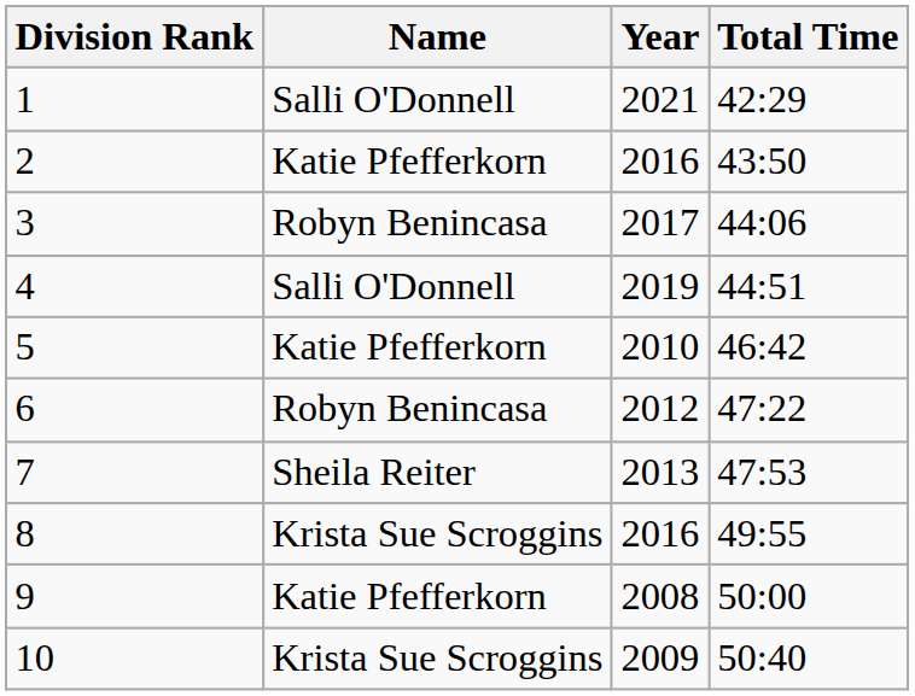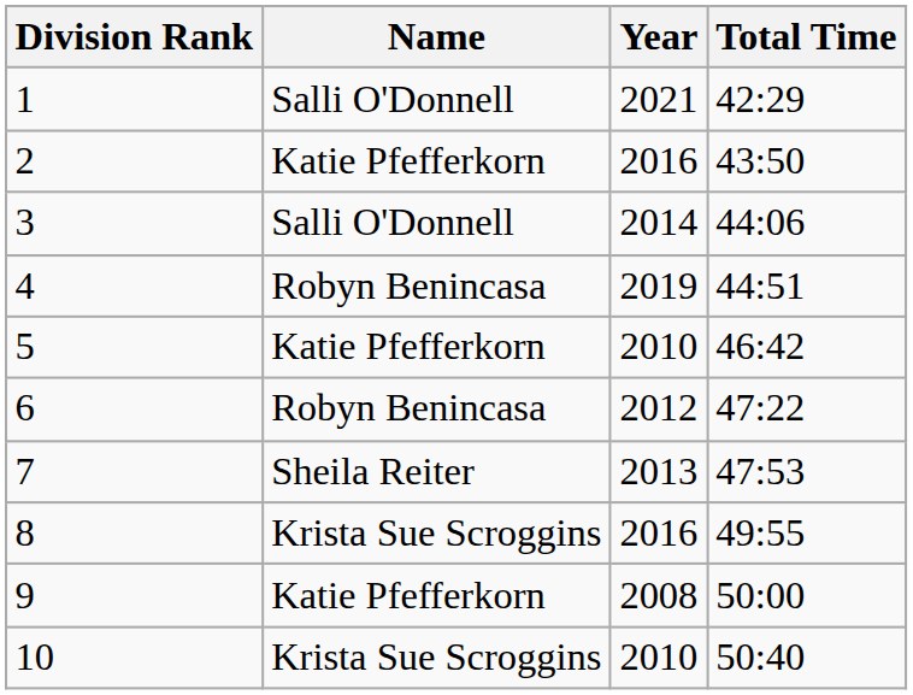3 | Name: Robyn Benincasa -> Salli O'Donnell
3 | Year: 2017 -> 2014
4 | Name: Salli O'Donnell -> Robyn Benincasa
10 | Year: 2009 -> 2010
